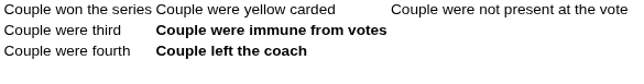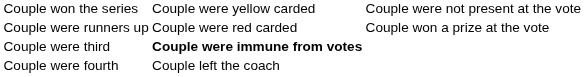+ row: Couple were runners up | Couple were red carded | Couple won a prize at the vote
Couple were fourth | column 2: bold -> normal
